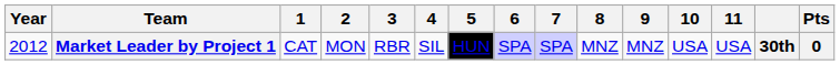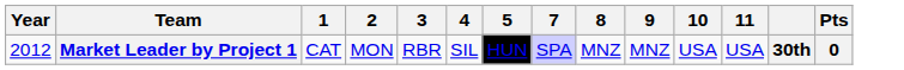- column: 6 | SPA
